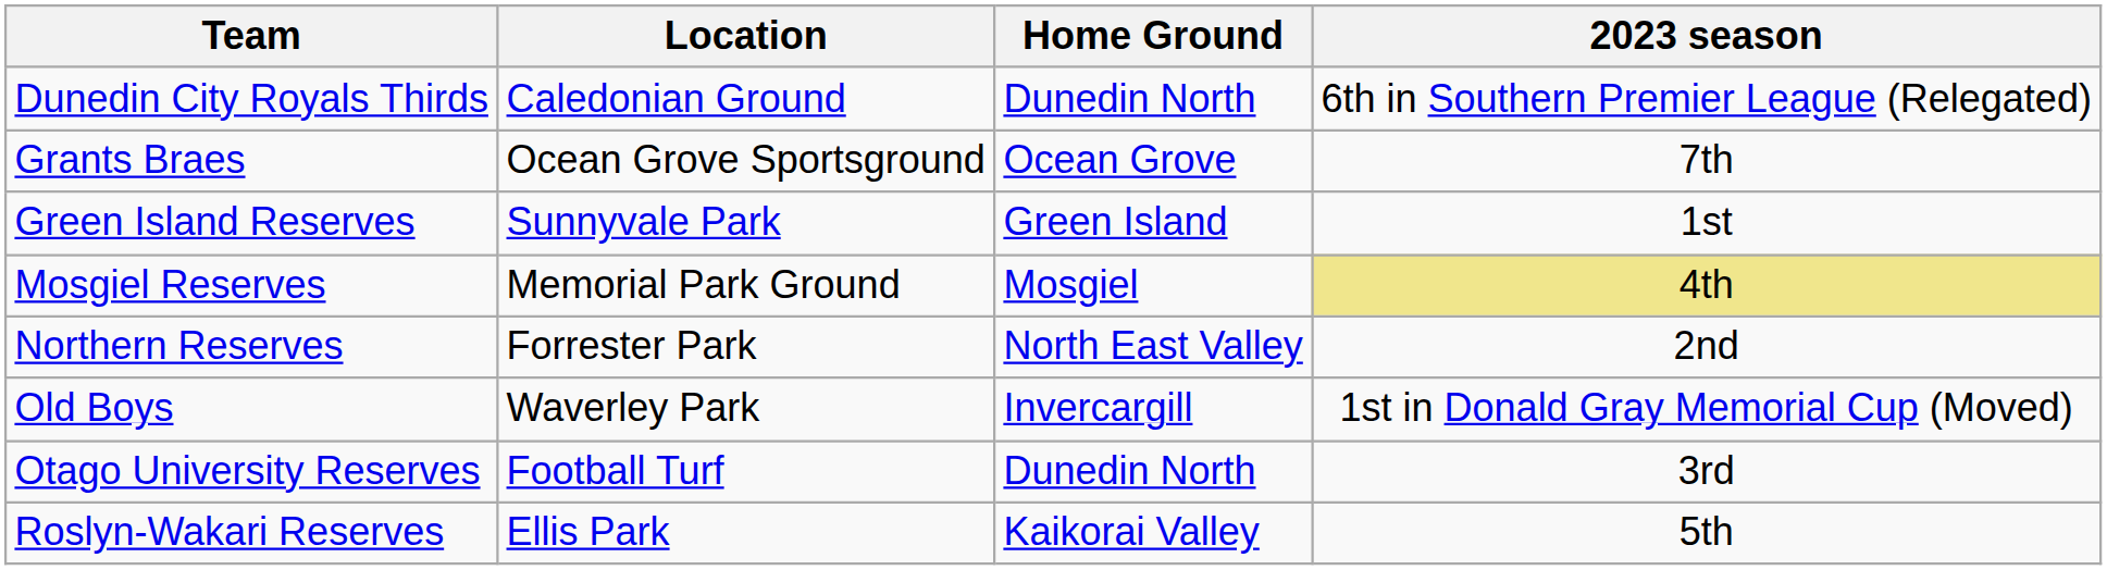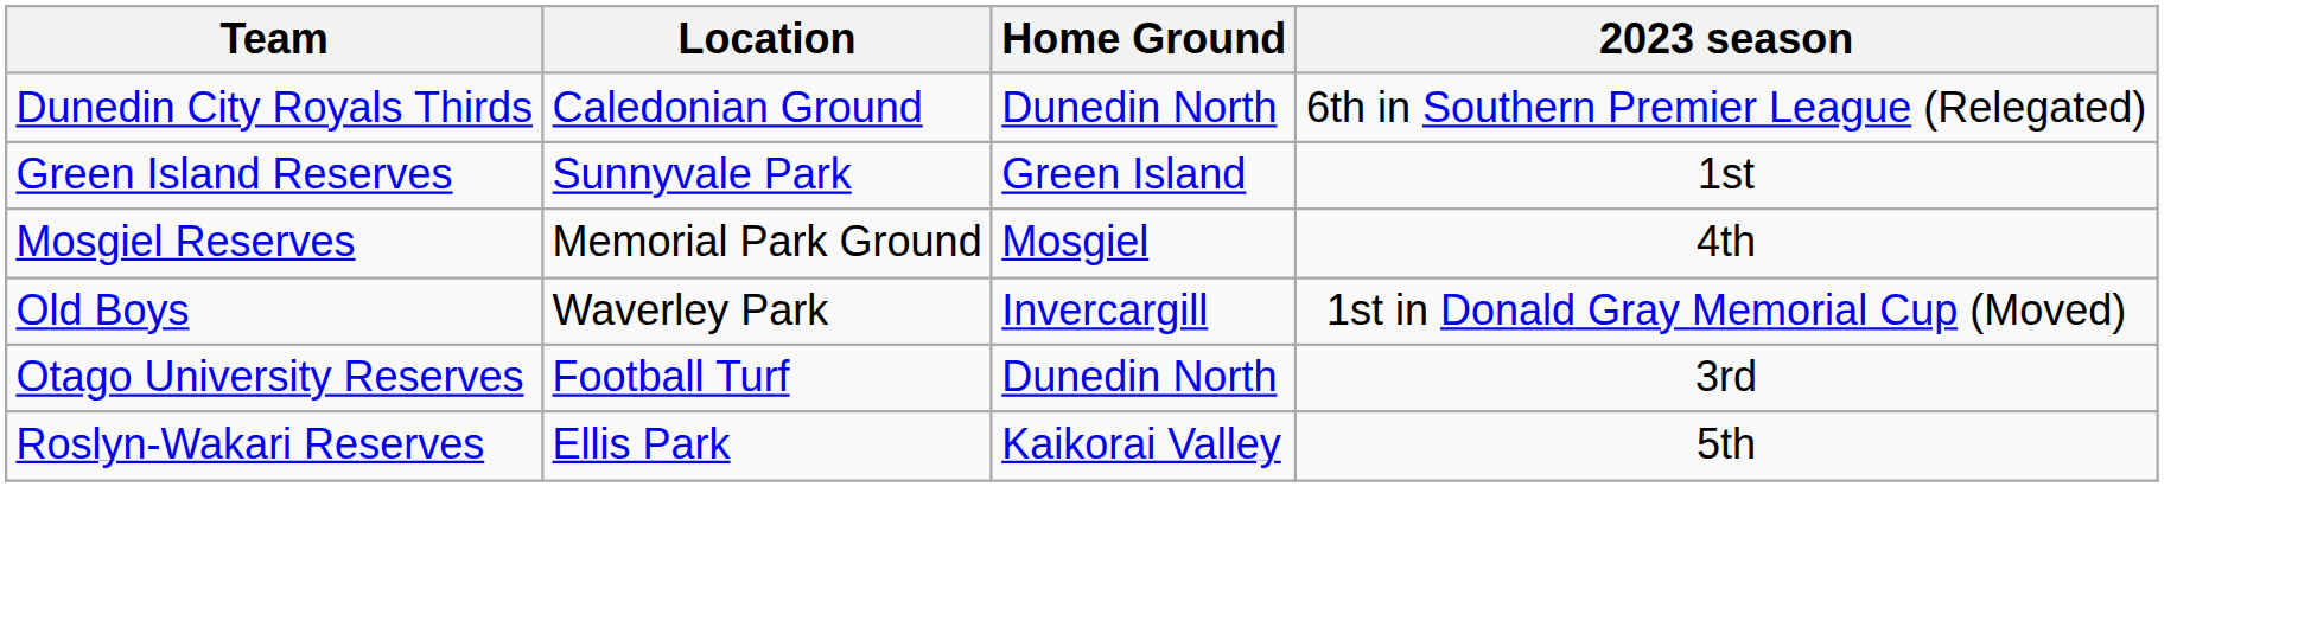- row: Grants Braes | Ocean Grove Sportsground | Ocean Grove | 7th
Mosgiel Reserves | 2023 season: khaki background -> no background
- row: Northern Reserves | Forrester Park | North East Valley | 2nd
